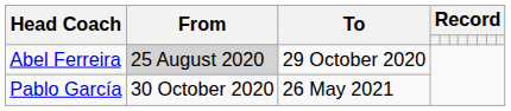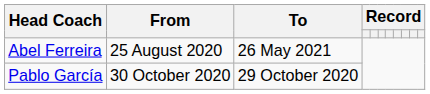Abel Ferreira | From: lightgrey background -> no background
Abel Ferreira | To: 29 October 2020 -> 26 May 2021
Pablo García | To: 26 May 2021 -> 29 October 2020
